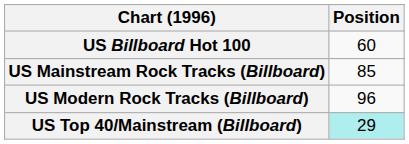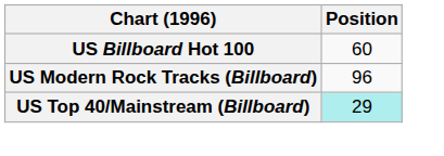- row: US Mainstream Rock Tracks (Billboard) | 85
